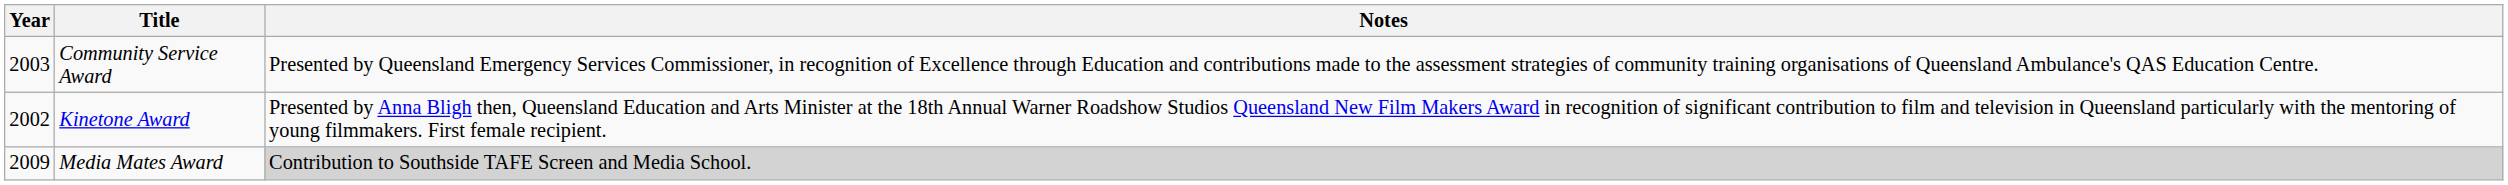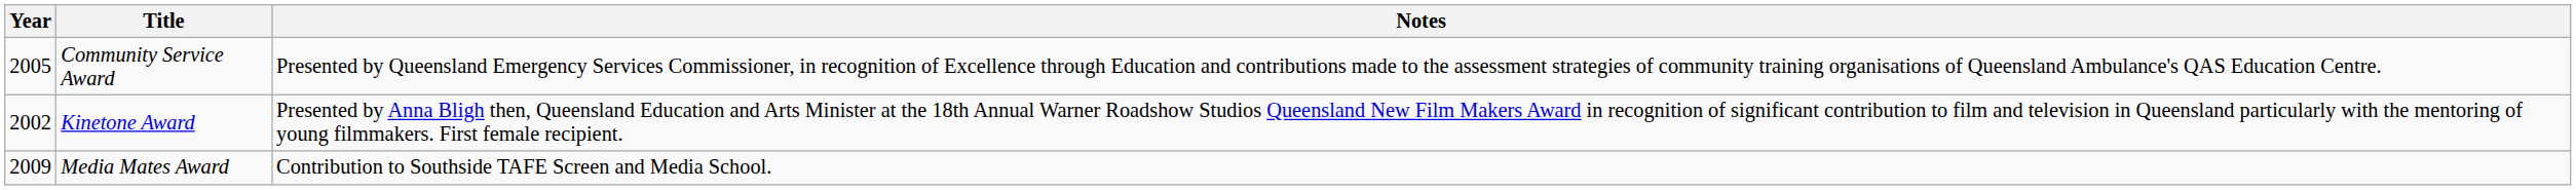Community Service Award | Year: 2003 -> 2005
Media Mates Award | Notes: lightgrey background -> no background
